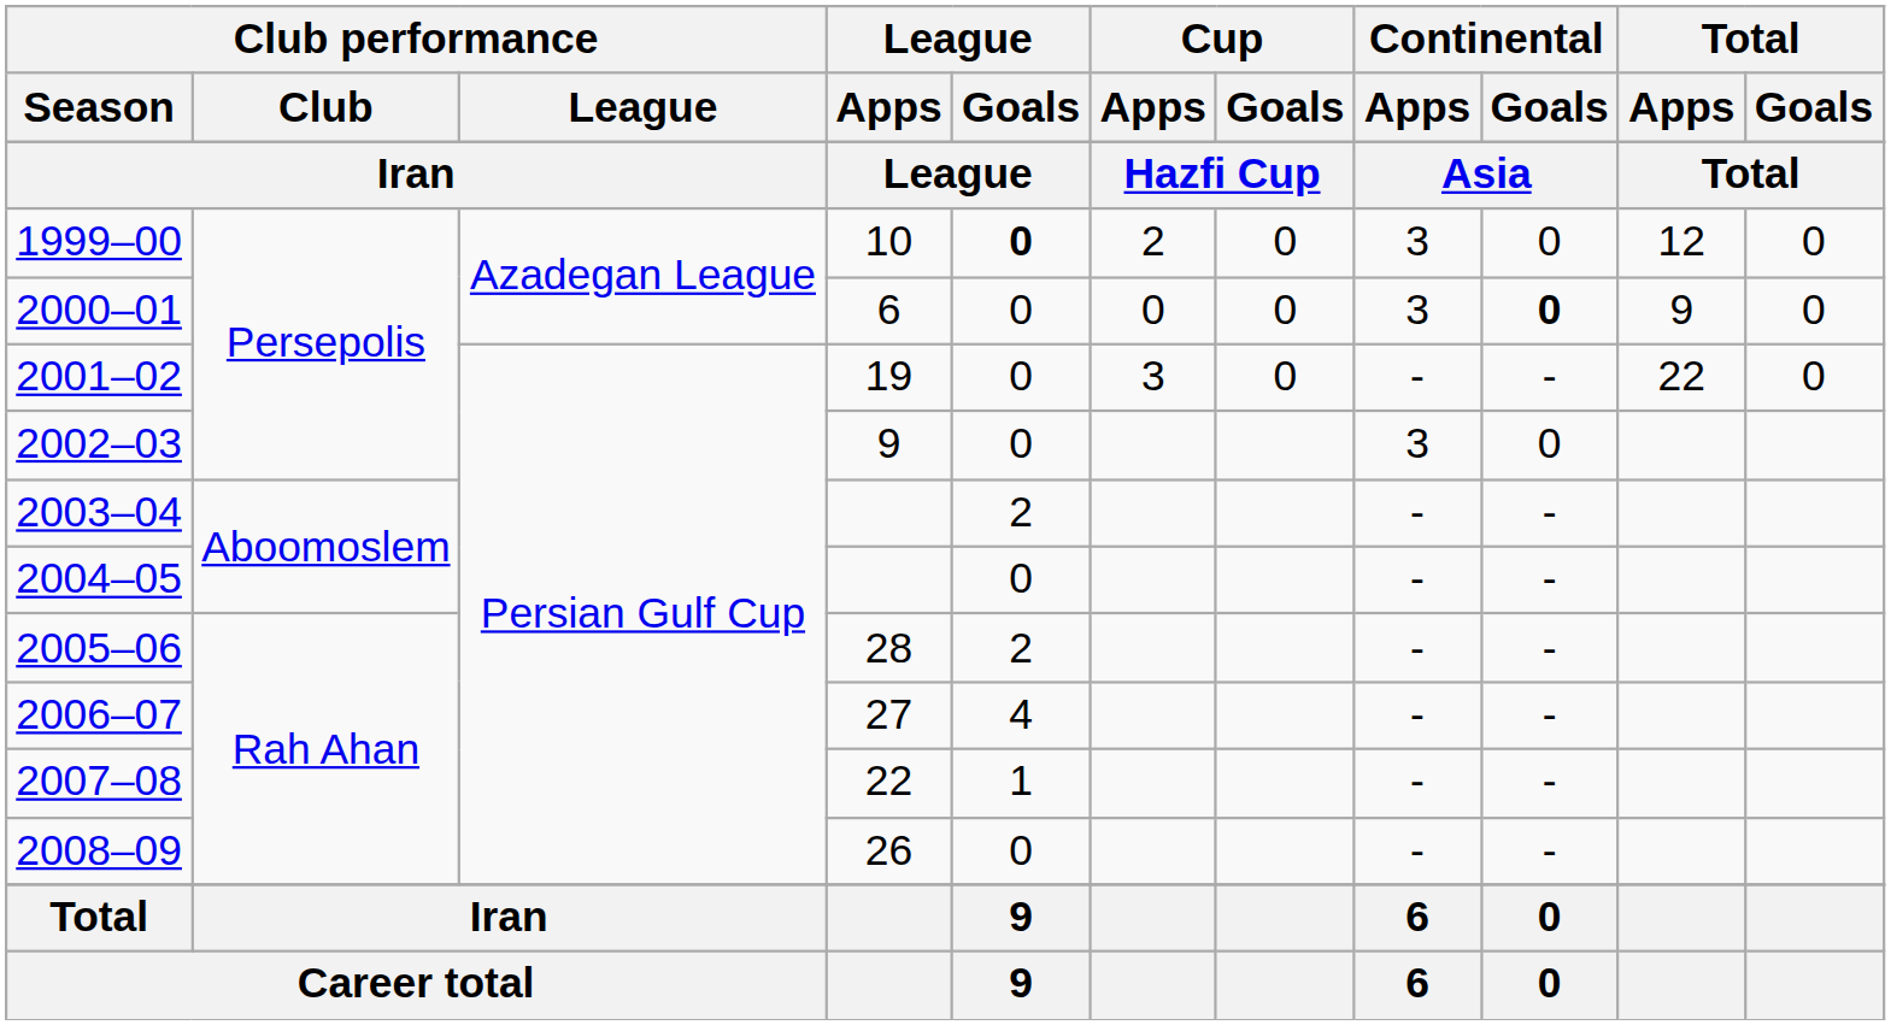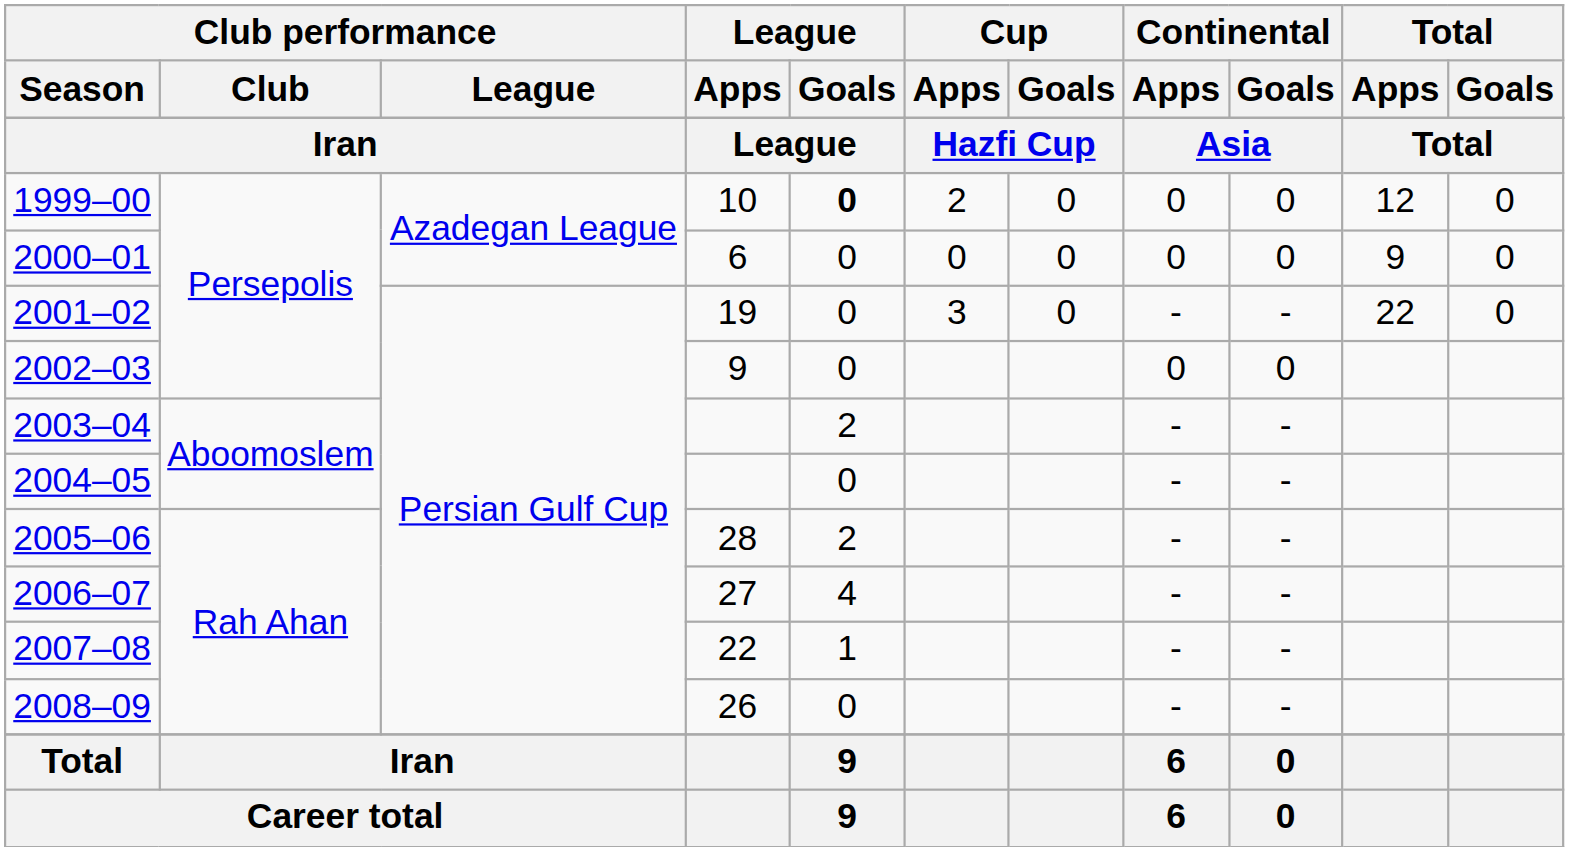1999–00 | Continental / Apps: 3 -> 0
2000–01 | Continental / Apps: 3 -> 0
2000–01 | Continental / Goals: bold -> normal
2002–03 | Continental / Apps: 3 -> 0
